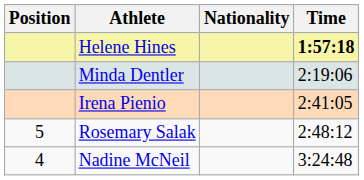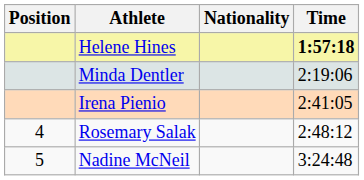Rosemary Salak | Position: 5 -> 4
Nadine McNeil | Position: 4 -> 5
